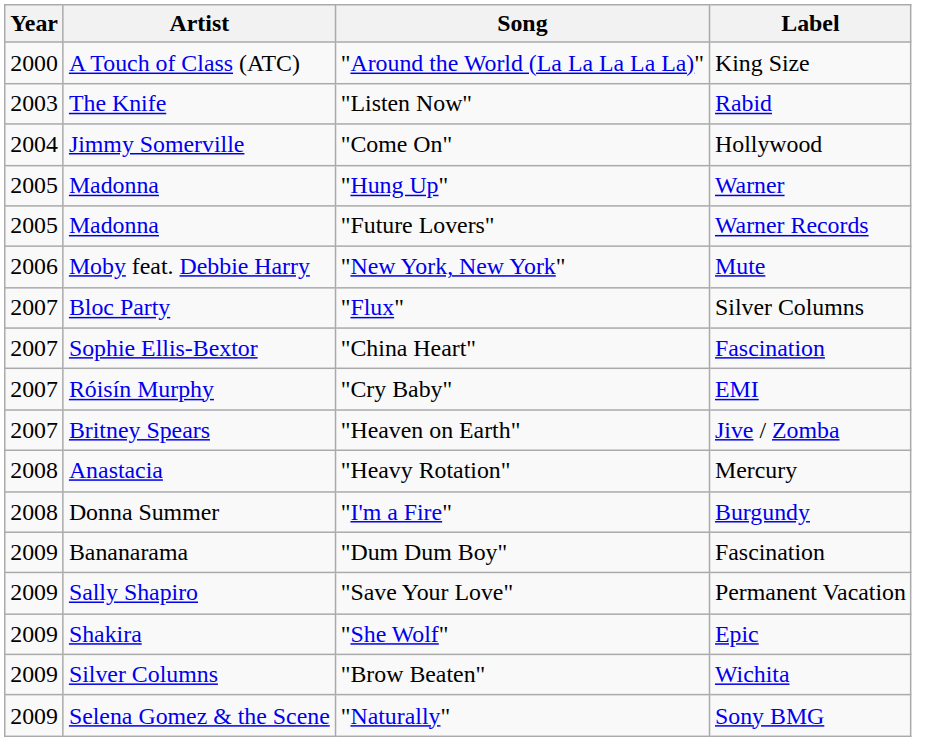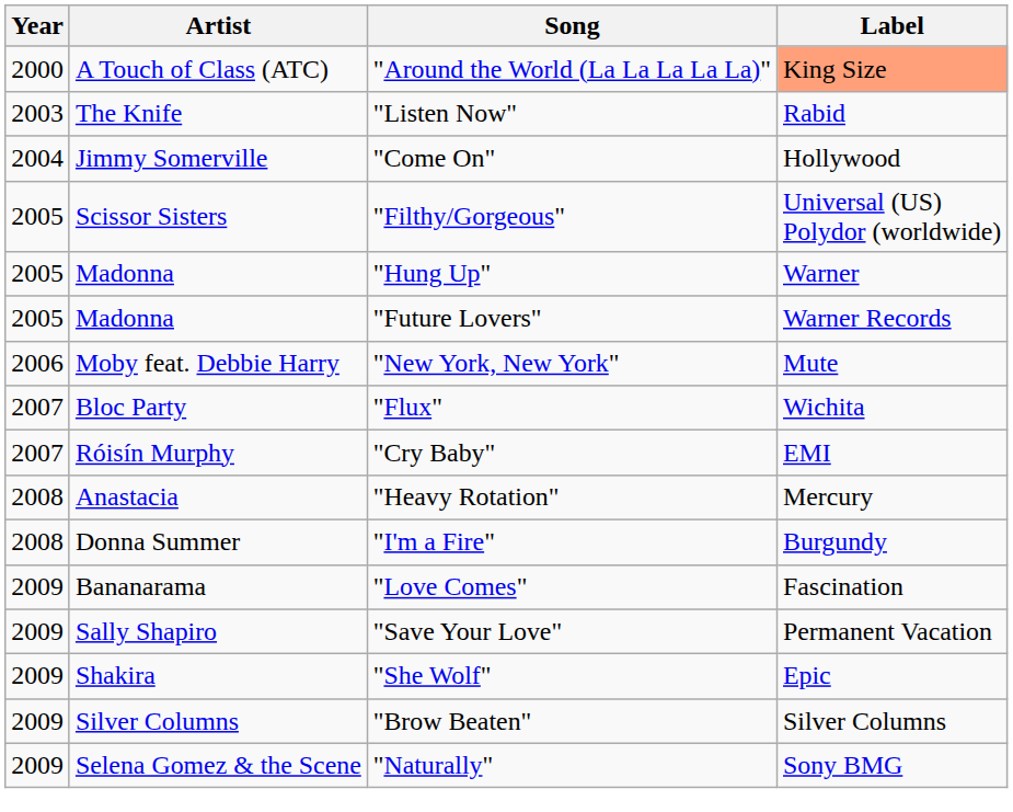"Around the World (La La La La La)" | Label: no background -> lightsalmon background
+ row: 2005 | Scissor Sisters | "Filthy/Gorgeous" | Universal (US) Polydor (worldwide)
"Flux" | Label: Silver Columns -> Wichita
- row: 2007 | Sophie Ellis-Bextor | "China Heart" | Fascination
- row: 2007 | Britney Spears | "Heaven on Earth" | Jive / Zomba
- row: 2009 | Bananarama | "Dum Dum Boy" | Fascination
+ row: 2009 | Bananarama | "Love Comes" | Fascination
"Brow Beaten" | Label: Wichita -> Silver Columns
